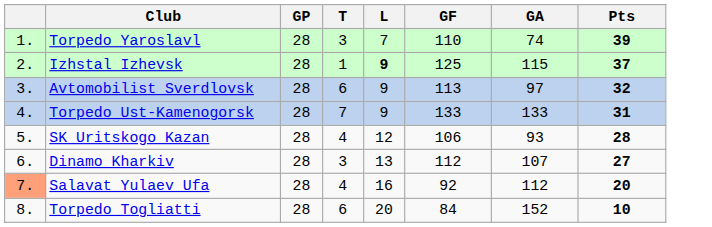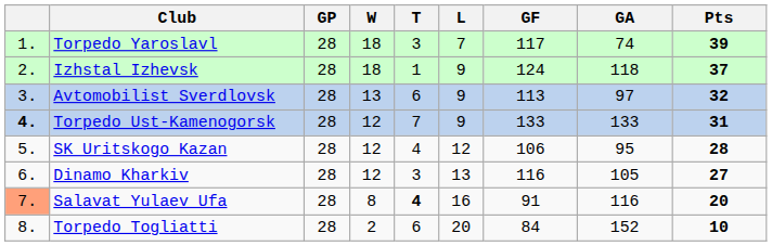+ column: W | 18 | 18 | 13 | 12 | 12 | 12 | 8 | 2
Torpedo Yaroslavl | GF: 110 -> 117
Izhstal Izhevsk | L: bold -> normal
Izhstal Izhevsk | GF: 125 -> 124
Izhstal Izhevsk | GA: 115 -> 118
Torpedo Ust-Kamenogorsk | column 1: normal -> bold
SK Uritskogo Kazan | GA: 93 -> 95
Dinamo Kharkiv | GF: 112 -> 116
Dinamo Kharkiv | GA: 107 -> 105
Salavat Yulaev Ufa | T: normal -> bold
Salavat Yulaev Ufa | GF: 92 -> 91
Salavat Yulaev Ufa | GA: 112 -> 116
